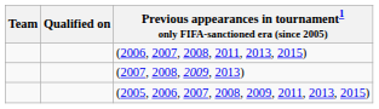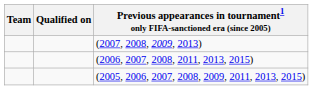rows swapped: (2006, 2007, 2008, 2011, 2013, 2015) <-> (2007, 2008, 2009, 2013)
